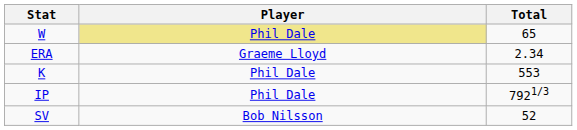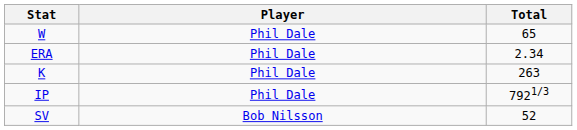W | Player: khaki background -> no background
ERA | Player: Graeme Lloyd -> Phil Dale
K | Total: 553 -> 263
